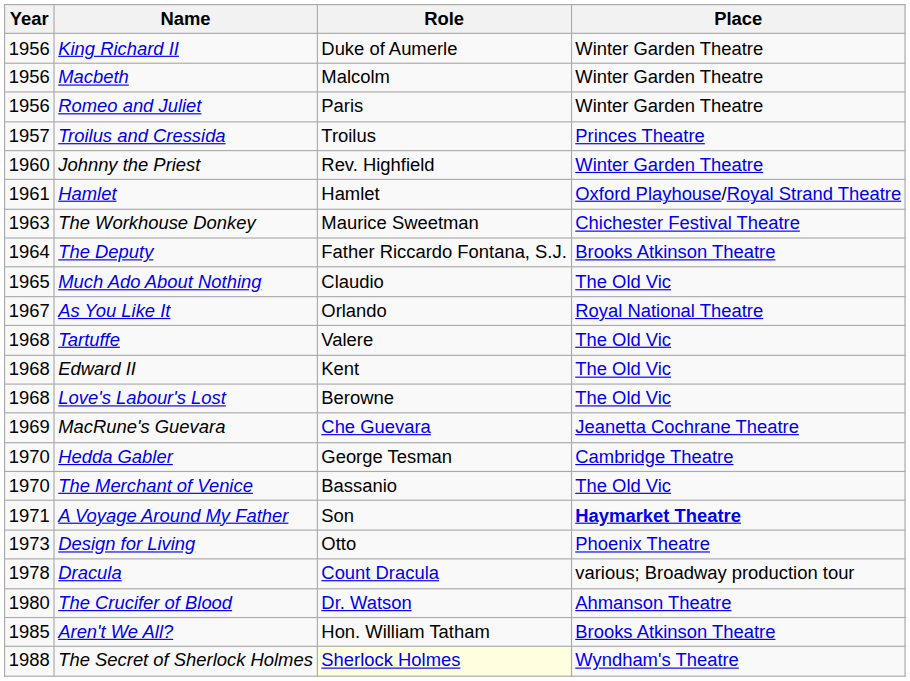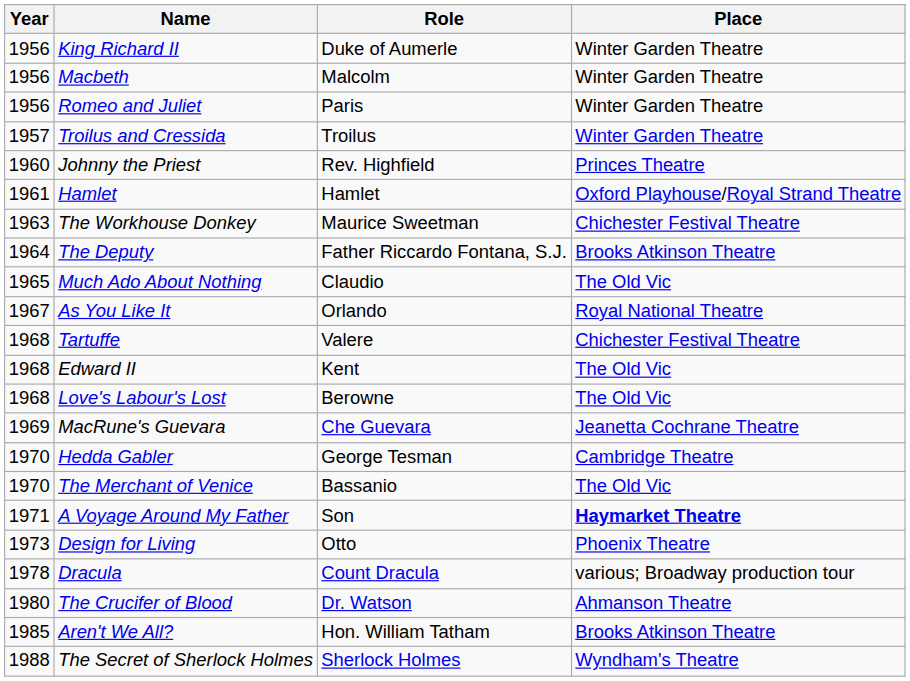Troilus and Cressida | Place: Princes Theatre -> Winter Garden Theatre
Johnny the Priest | Place: Winter Garden Theatre -> Princes Theatre
Tartuffe | Place: The Old Vic -> Chichester Festival Theatre
The Secret of Sherlock Holmes | Role: lightyellow background -> no background
